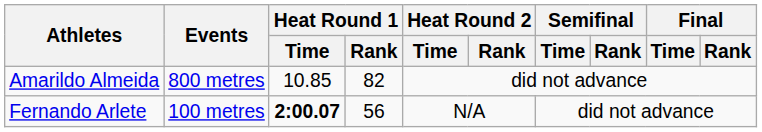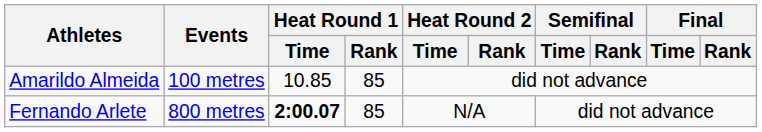Amarildo Almeida | Events: 800 metres -> 100 metres
Amarildo Almeida | Heat Round 1 / Rank: 82 -> 85
Fernando Arlete | Events: 100 metres -> 800 metres
Fernando Arlete | Heat Round 1 / Rank: 56 -> 85
